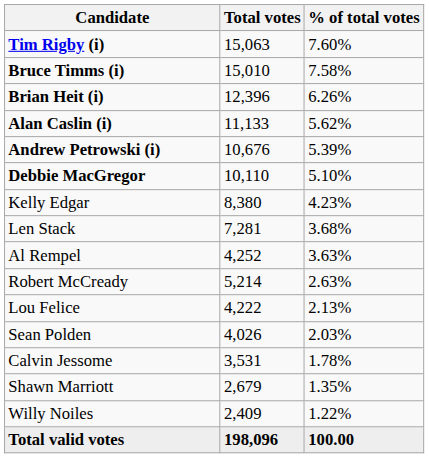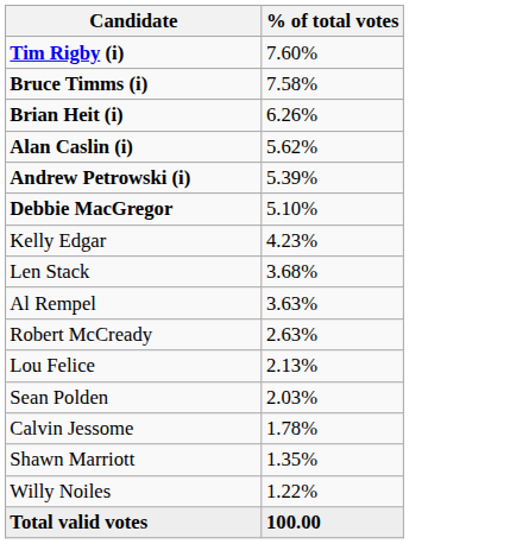- column: Total votes | 15,063 | 15,010 | 12,396 | 11,133 | 10,676 | 10,110 | 8,380 | 7,281 | 4,252 | 5,214 | 4,222 | 4,026 | 3,531 | 2,679 | 2,409 | 198,096
